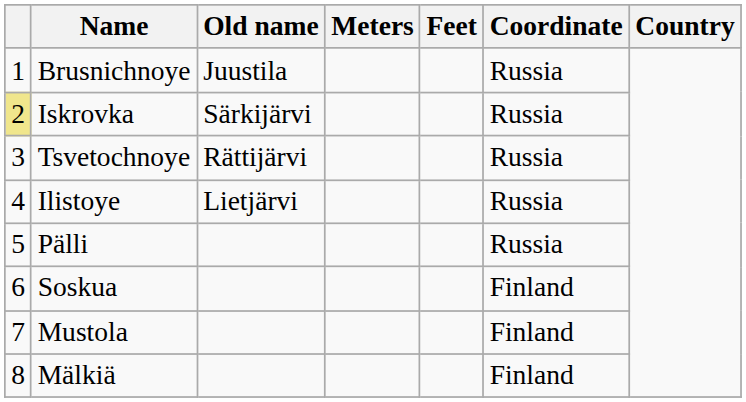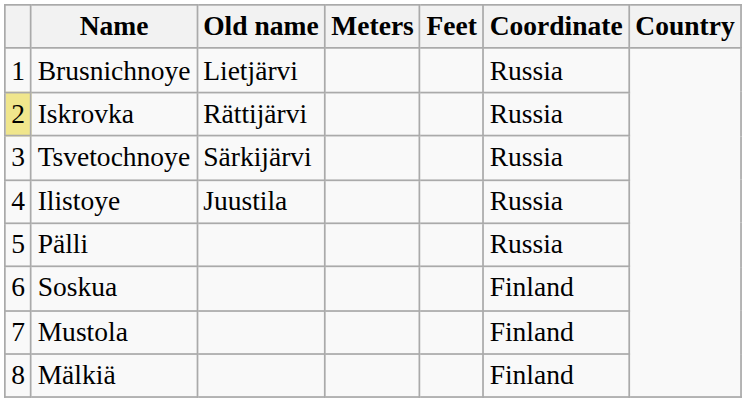Brusnichnoye | Old name: Juustila -> Lietjärvi
Iskrovka | Old name: Särkijärvi -> Rättijärvi
Tsvetochnoye | Old name: Rättijärvi -> Särkijärvi
Ilistoye | Old name: Lietjärvi -> Juustila
